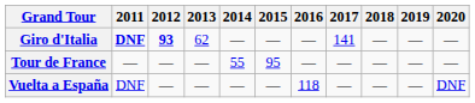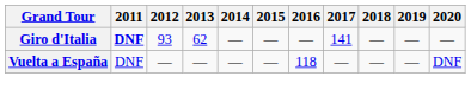Giro d'Italia | 2012: bold -> normal
- row: Tour de France | — | — | — | 55 | 95 | — | — | — | — | —
